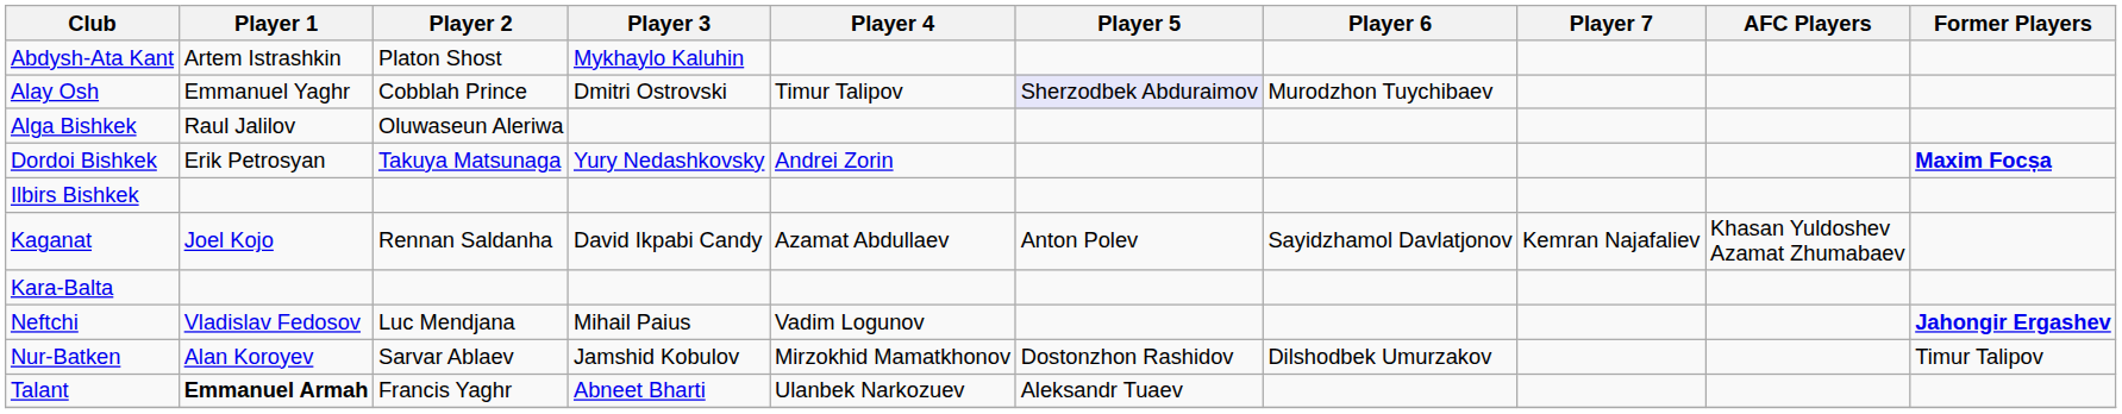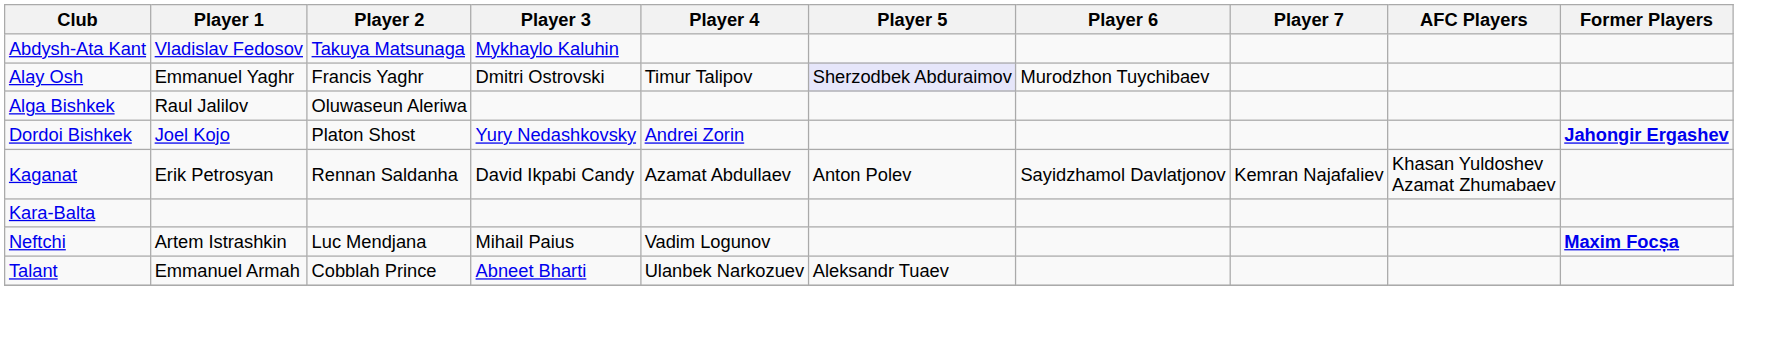Abdysh-Ata Kant | Player 1: Artem Istrashkin -> Vladislav Fedosov
Abdysh-Ata Kant | Player 2: Platon Shost -> Takuya Matsunaga
Alay Osh | Player 2: Cobblah Prince -> Francis Yaghr
Dordoi Bishkek | Player 1: Erik Petrosyan -> Joel Kojo
Dordoi Bishkek | Player 2: Takuya Matsunaga -> Platon Shost
Dordoi Bishkek | Former Players: Maxim Focșa -> Jahongir Ergashev
- row: Ilbirs Bishkek
Kaganat | Player 1: Joel Kojo -> Erik Petrosyan
Neftchi | Player 1: Vladislav Fedosov -> Artem Istrashkin
Neftchi | Former Players: Jahongir Ergashev -> Maxim Focșa
- row: Nur-Batken | Alan Koroyev | Sarvar Ablaev | Jamshid Kobulov | Mirzokhid Mamatkhonov | Dostonzhon Rashidov | Dilshodbek Umurzakov | Timur Talipov
Talant | Player 1: bold -> normal
Talant | Player 2: Francis Yaghr -> Cobblah Prince
